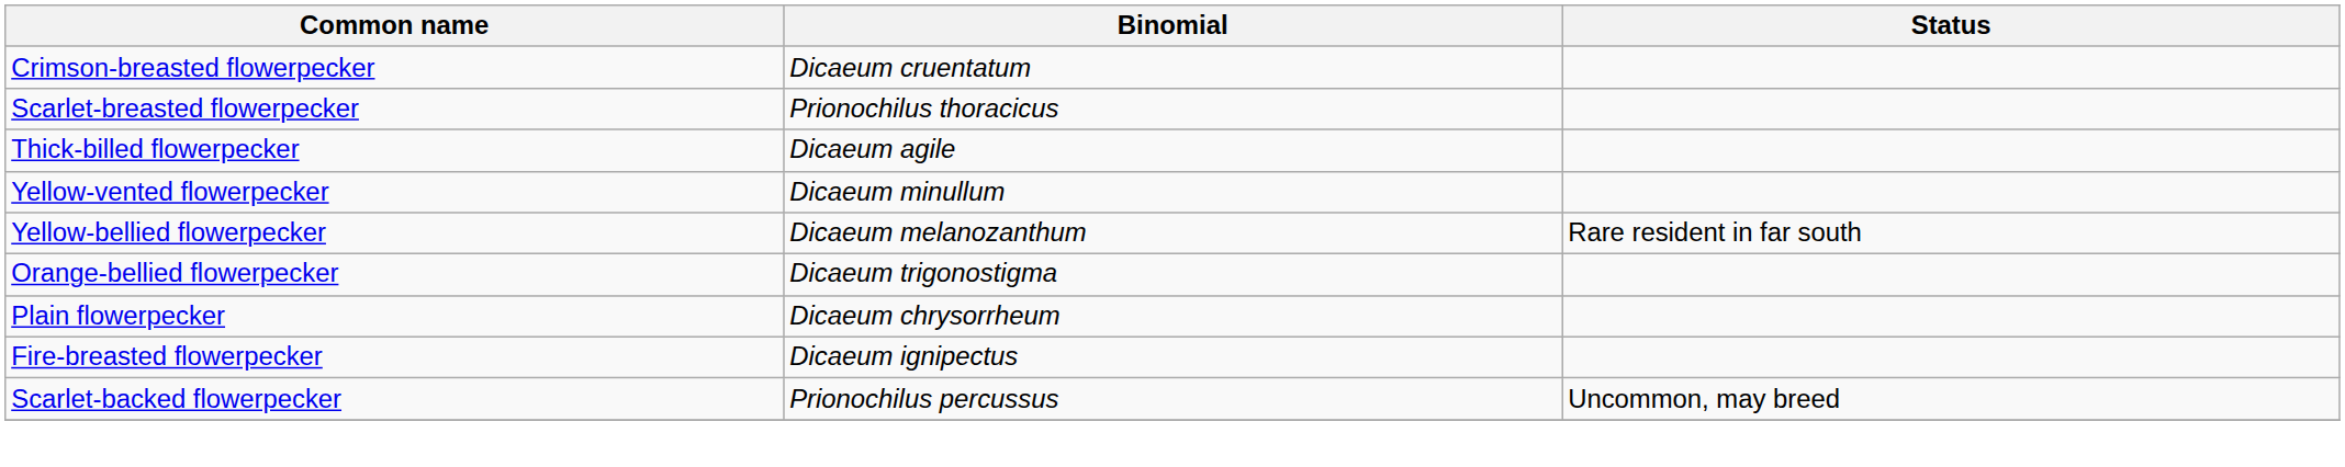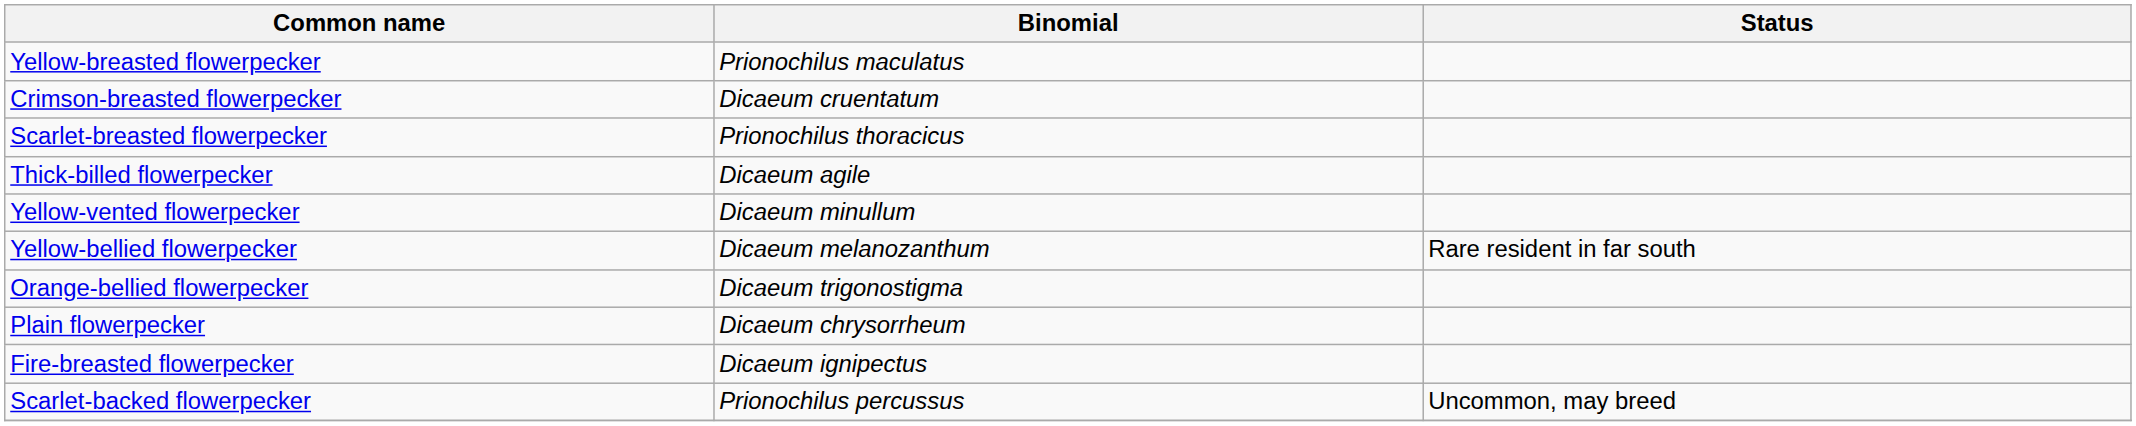+ row: Yellow-breasted flowerpecker | Prionochilus maculatus
